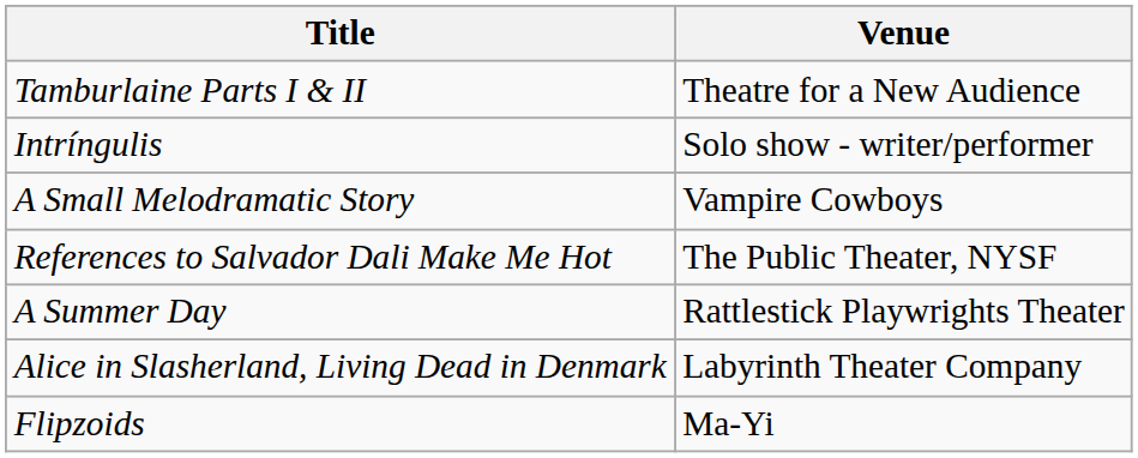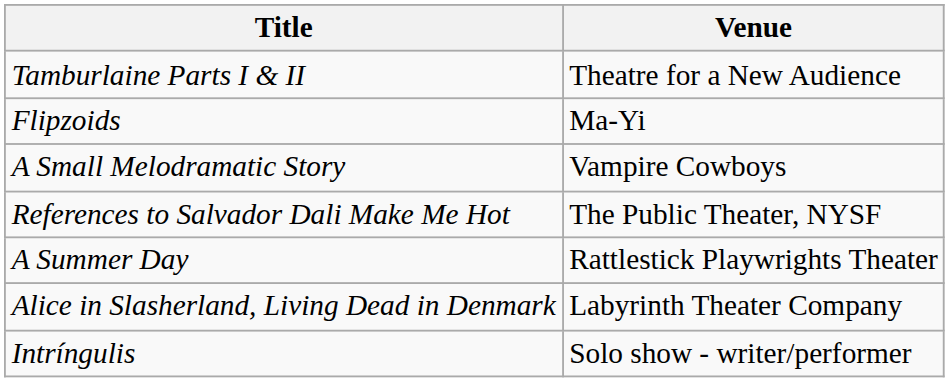rows swapped: Intríngulis <-> Flipzoids
